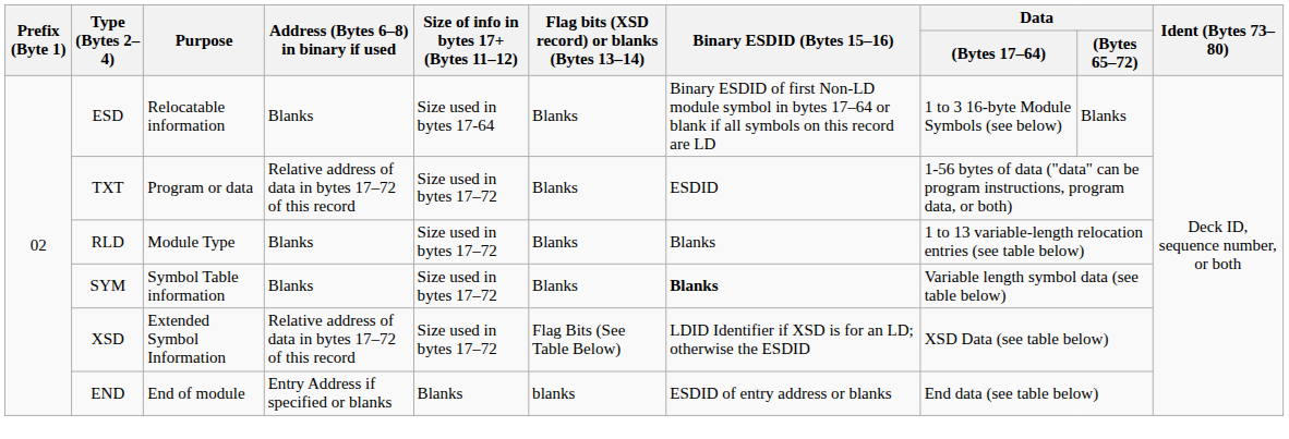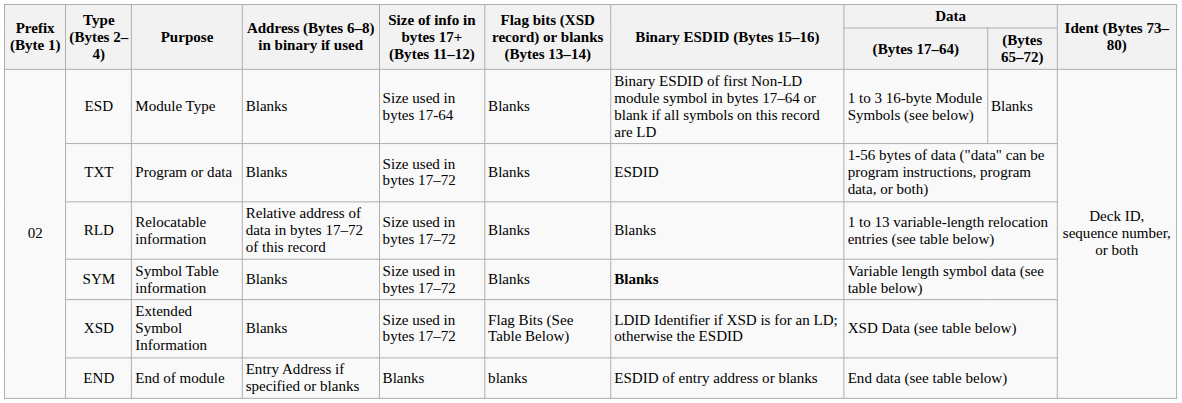ESD | Purpose: Relocatable information -> Module Type
TXT | Address (Bytes 6–8) in binary if used: Relative address of data in bytes 17–72 of this record -> Blanks
RLD | Purpose: Module Type -> Relocatable information
RLD | Address (Bytes 6–8) in binary if used: Blanks -> Relative address of data in bytes 17–72 of this record
XSD | Address (Bytes 6–8) in binary if used: Relative address of data in bytes 17–72 of this record -> Blanks
